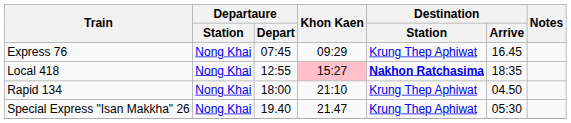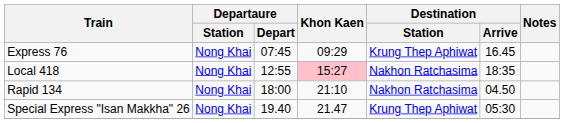Local 418 | Destination / Station: bold -> normal
Rapid 134 | Destination / Station: Krung Thep Aphiwat -> Nakhon Ratchasima
